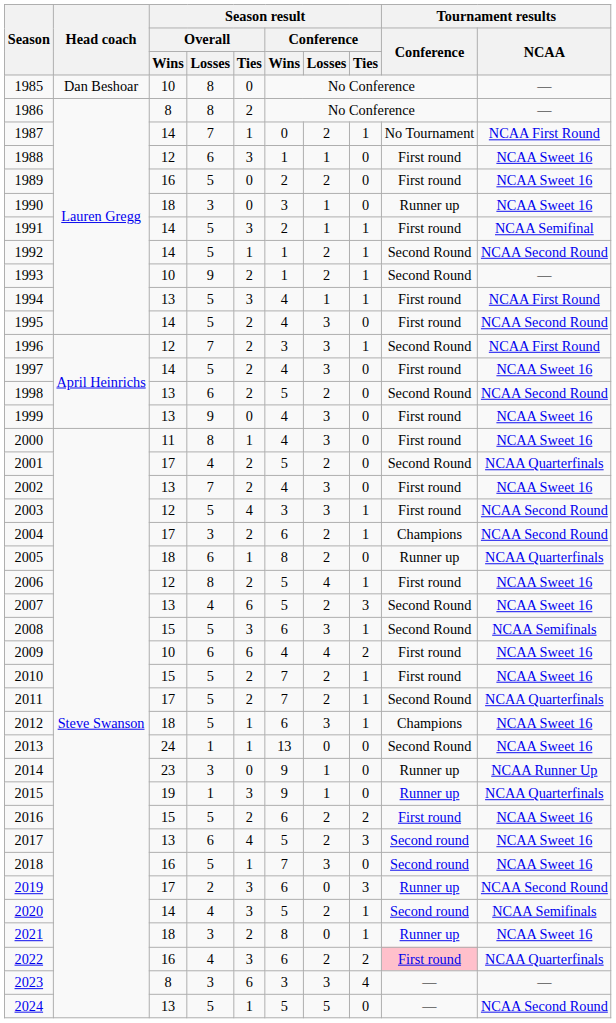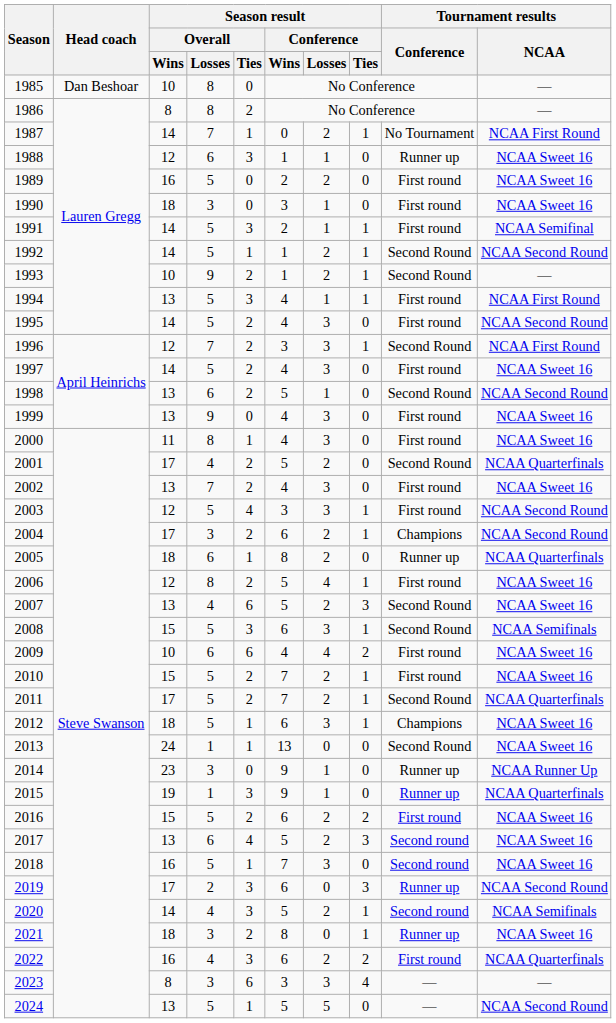1988 | Tournament results / Conference: First round -> Runner up
1990 | Tournament results / Conference: Runner up -> First round
1998 | Season result / Conference / Losses: 2 -> 1
2022 | Tournament results / Conference: pink background -> no background
